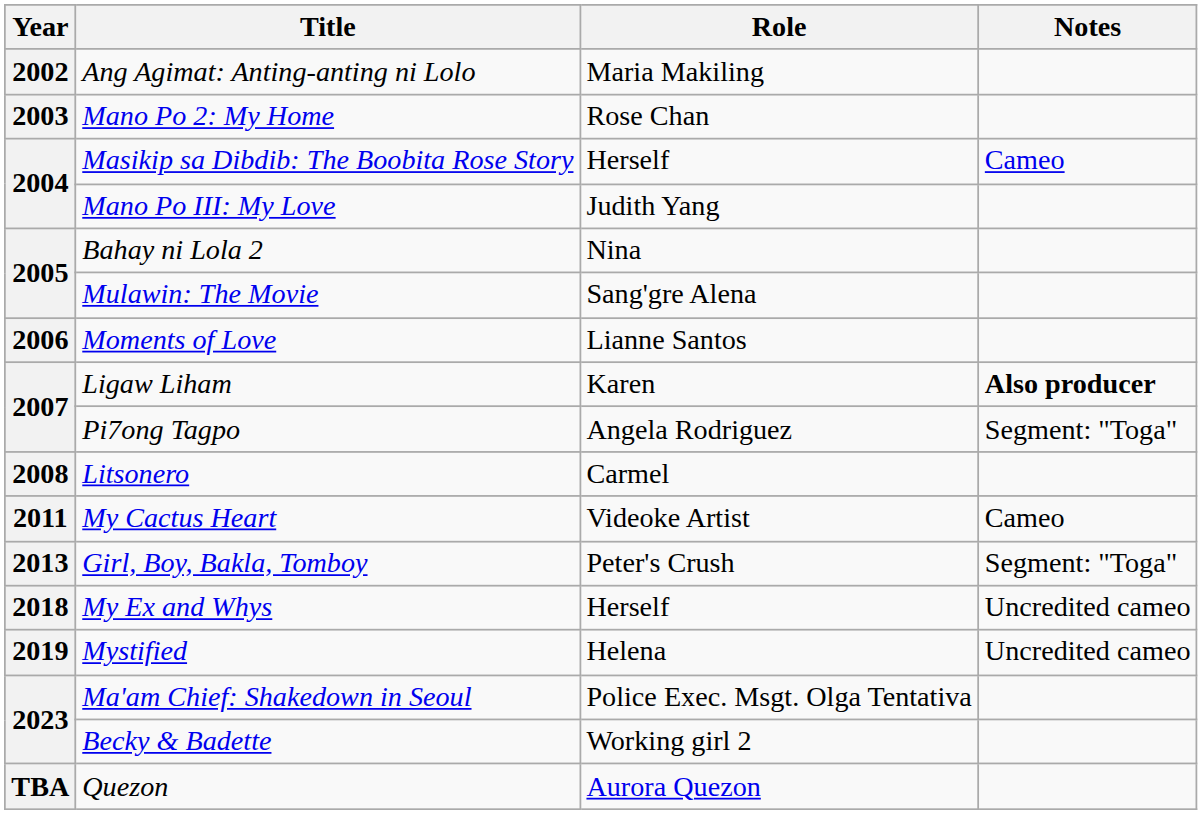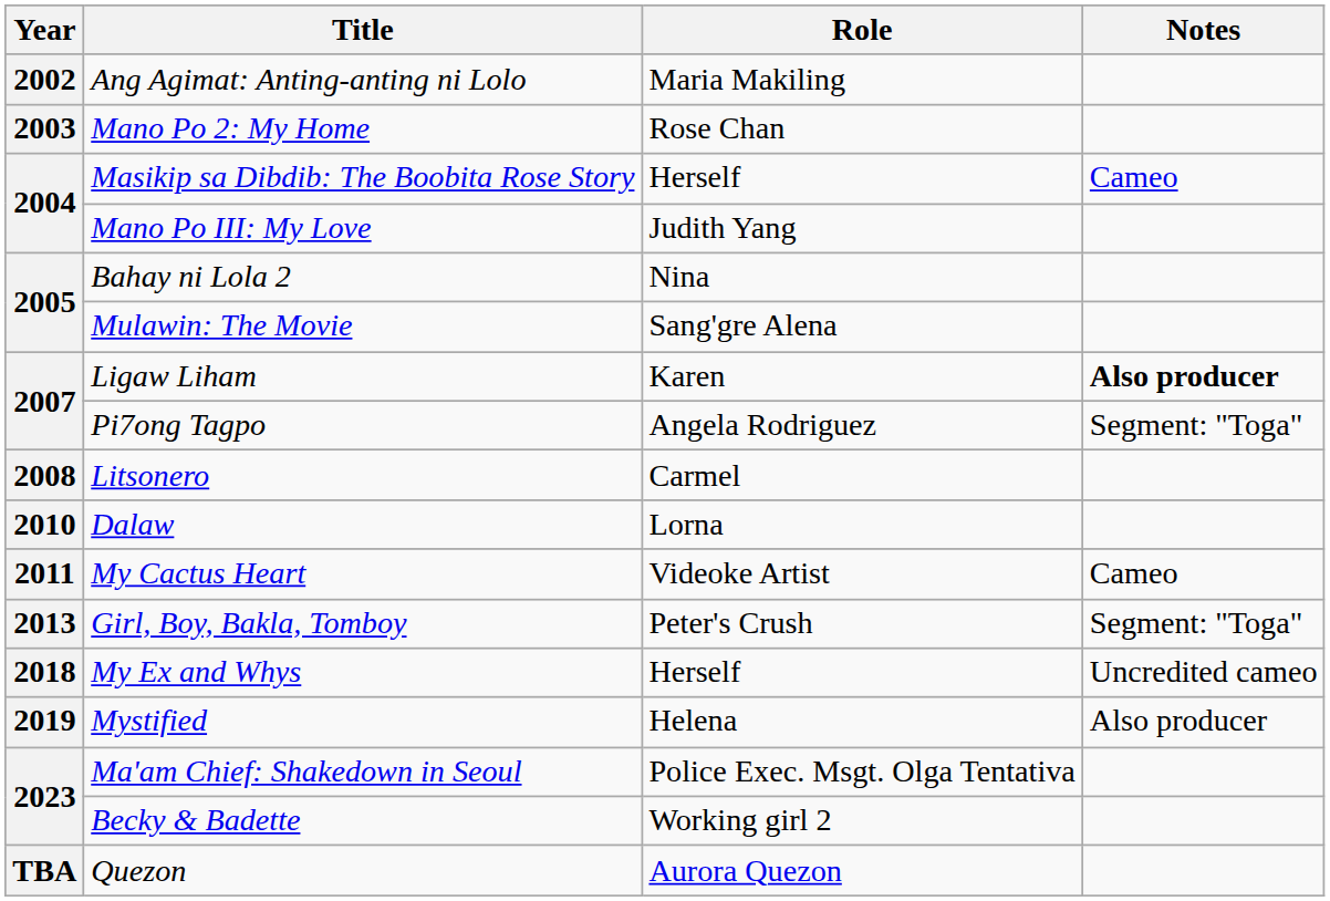- row: 2006 | Moments of Love | Lianne Santos
+ row: 2010 | Dalaw | Lorna
Mystified | Notes: Uncredited cameo -> Also producer
